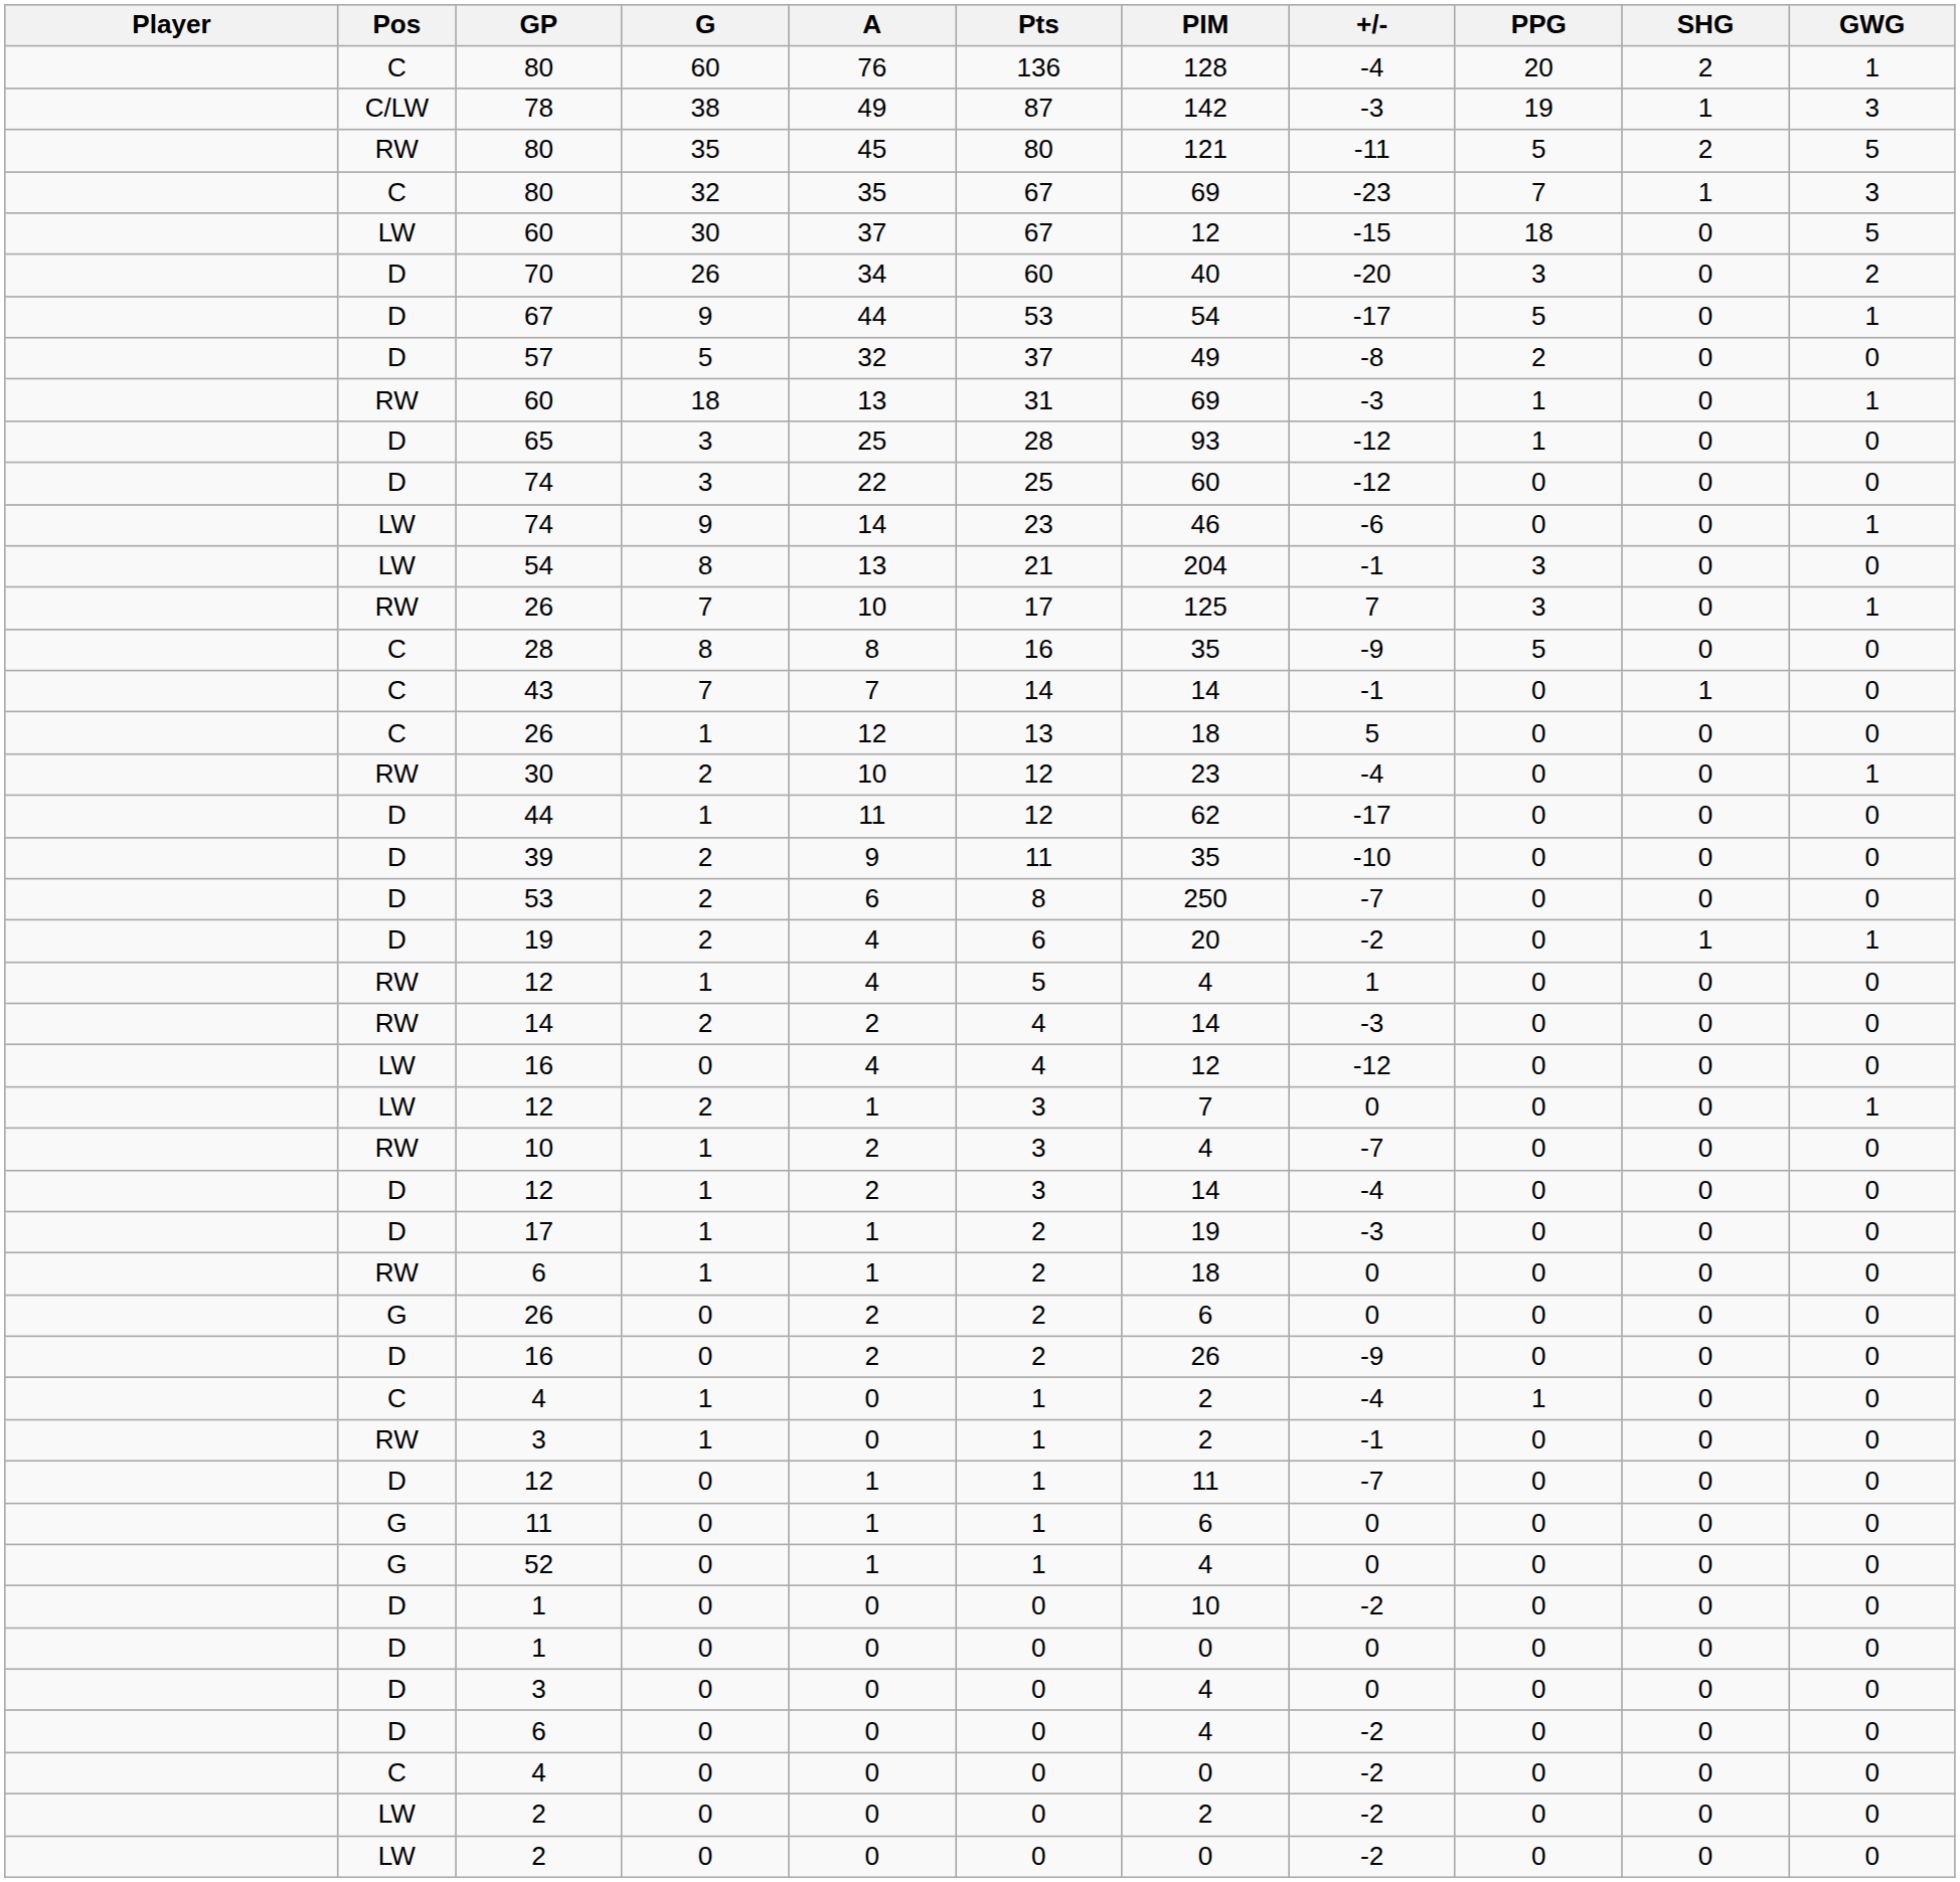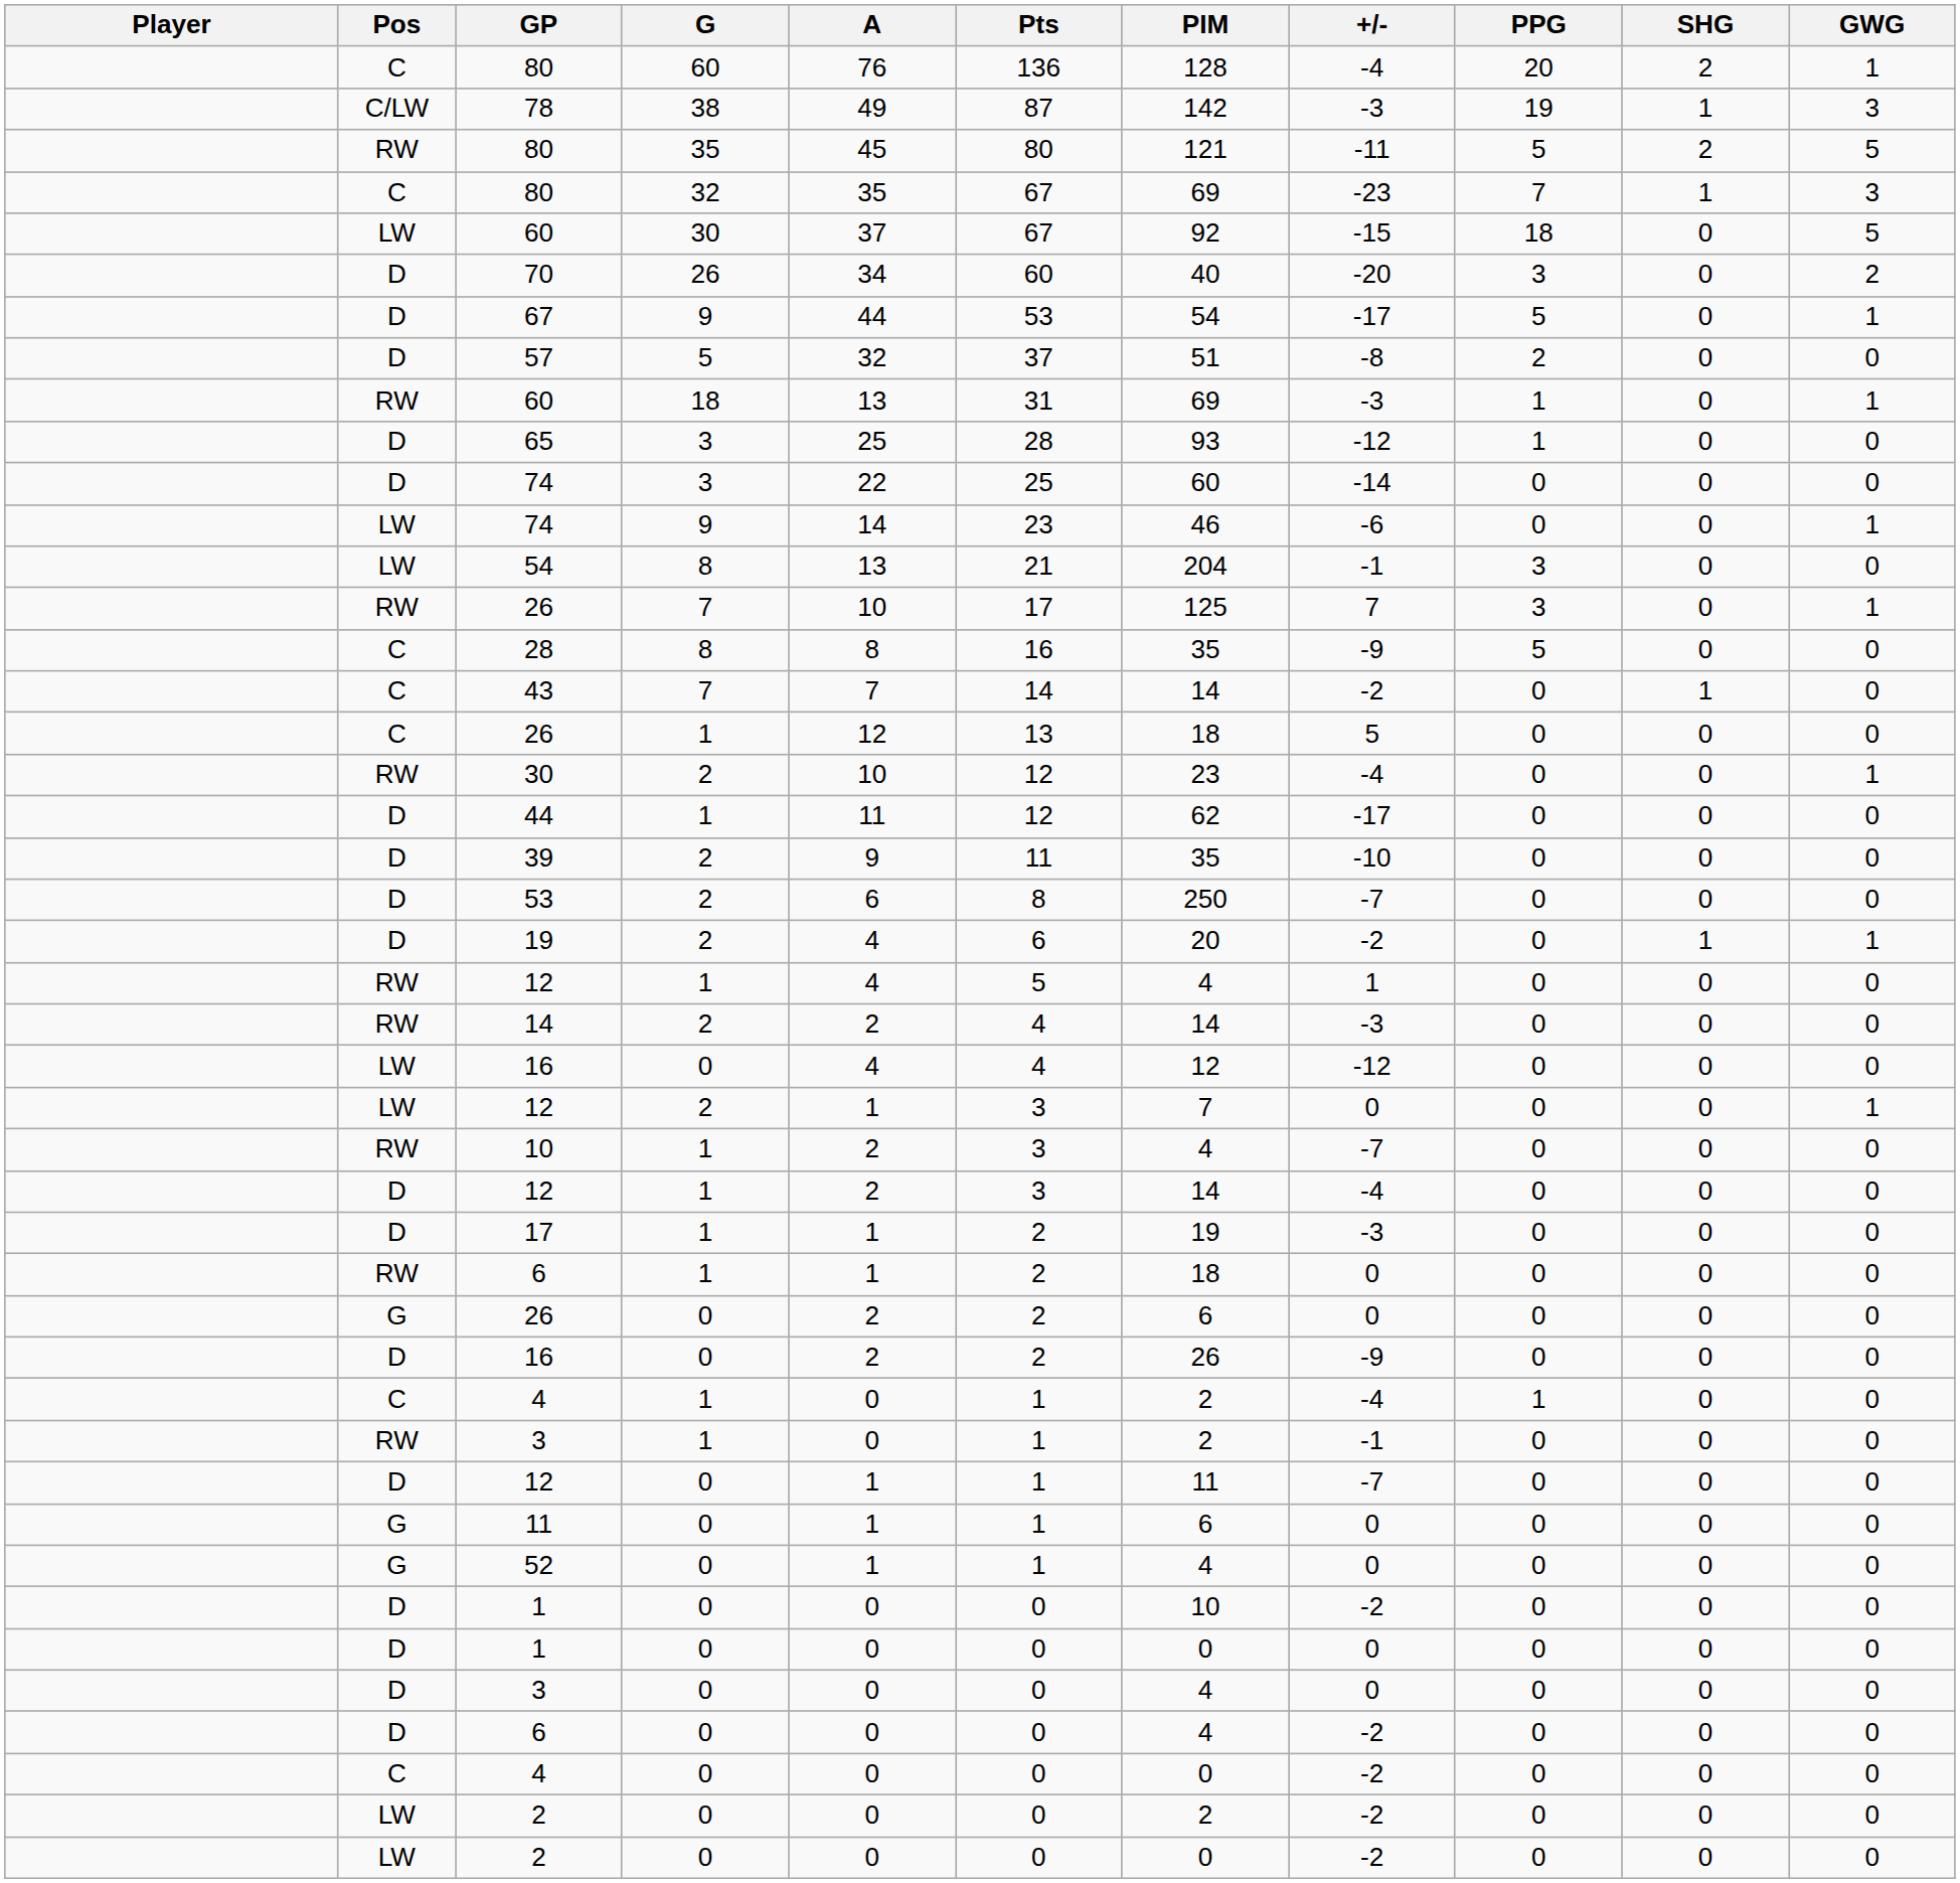60 / 30 | PIM: 12 -> 92
57 | PIM: 49 -> 51
74 / 3 | +/-: -12 -> -14
43 | +/-: -1 -> -2
